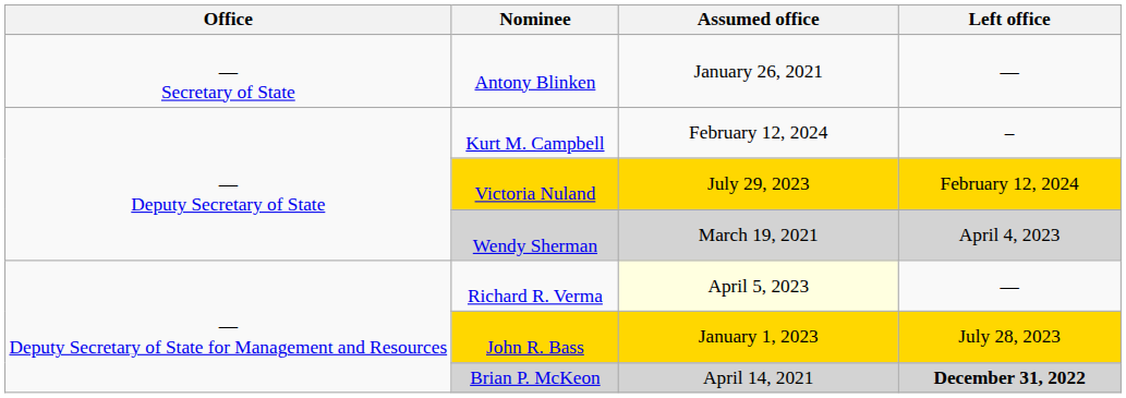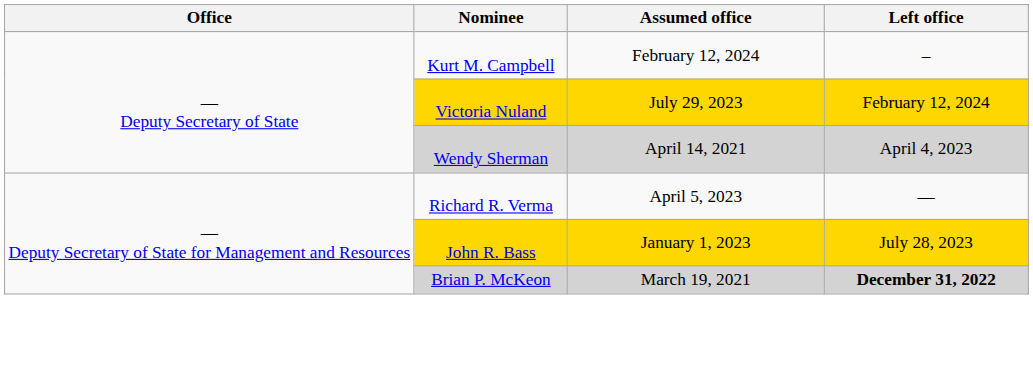- row: — Secretary of State | Antony Blinken | January 26, 2021 | —
Wendy Sherman | Assumed office: March 19, 2021 -> April 14, 2021
Richard R. Verma | Assumed office: lightyellow background -> no background
Brian P. McKeon | Assumed office: April 14, 2021 -> March 19, 2021
